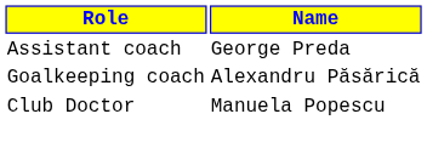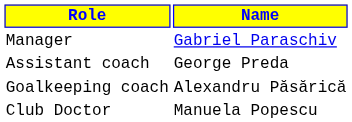+ row: Manager | Gabriel Paraschiv
